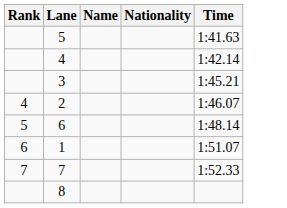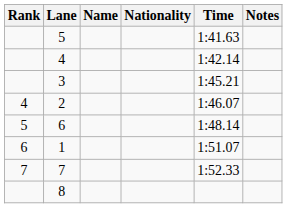+ column: Notes
